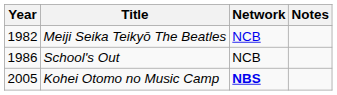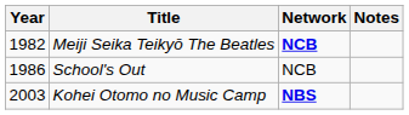Meiji Seika Teikyō The Beatles | Network: normal -> bold
Kohei Otomo no Music Camp | Year: 2005 -> 2003
